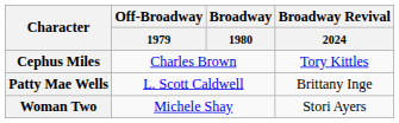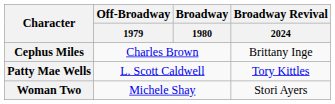Cephus Miles | Broadway Revival / 2024: Tory Kittles -> Brittany Inge
Patty Mae Wells | Broadway Revival / 2024: Brittany Inge -> Tory Kittles
